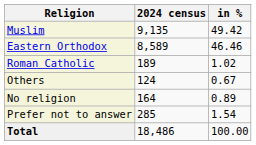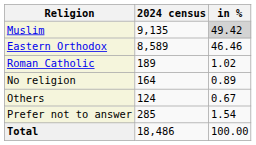Muslim | in %: no background -> lightgrey background
rows swapped: Others <-> No religion
